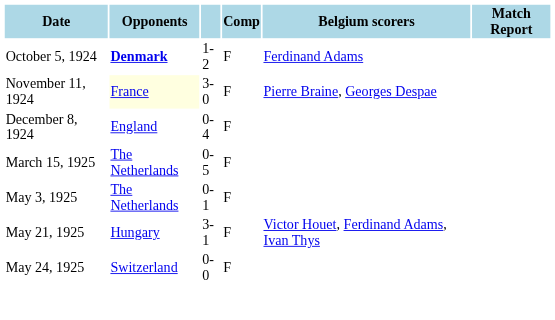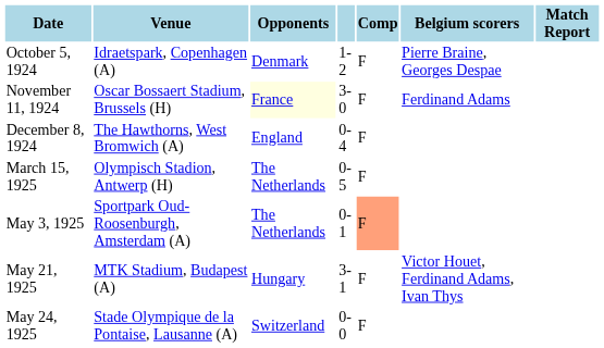+ column: Venue | Idraetspark, Copenhagen (A) | Oscar Bossaert Stadium, Brussels (H) | The Hawthorns, West Bromwich (A) | Olympisch Stadion, Antwerp (H) | Sportpark Oud-Roosenburgh, Amsterdam (A) | MTK Stadium, Budapest (A) | Stade Olympique de la Pontaise, Lausanne (A)
October 5, 1924 | Opponents: bold -> normal
October 5, 1924 | Belgium scorers: Ferdinand Adams -> Pierre Braine, Georges Despae
November 11, 1924 | Belgium scorers: Pierre Braine, Georges Despae -> Ferdinand Adams
May 3, 1925 | Comp: no background -> lightsalmon background
